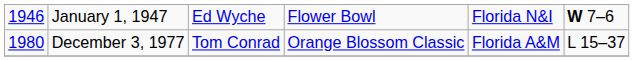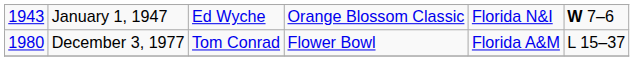January 1, 1947 | column 1: 1946 -> 1943
January 1, 1947 | column 4: Flower Bowl -> Orange Blossom Classic
December 3, 1977 | column 4: Orange Blossom Classic -> Flower Bowl
